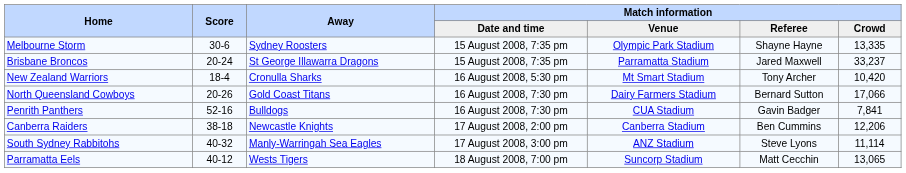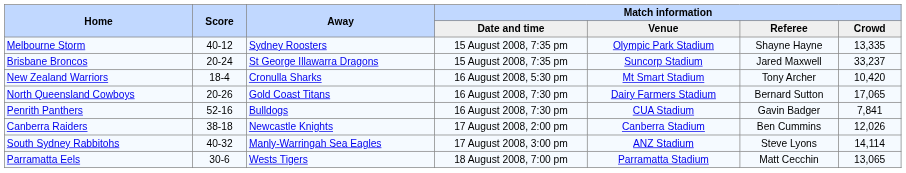Melbourne Storm | Score: 30-6 -> 40-12
Brisbane Broncos | Match information / Venue: Parramatta Stadium -> Suncorp Stadium
North Queensland Cowboys | Match information / Crowd: 17,066 -> 17,065
Canberra Raiders | Match information / Crowd: 12,206 -> 12,026
South Sydney Rabbitohs | Match information / Crowd: 11,114 -> 14,114
Parramatta Eels | Score: 40-12 -> 30-6
Parramatta Eels | Match information / Venue: Suncorp Stadium -> Parramatta Stadium
